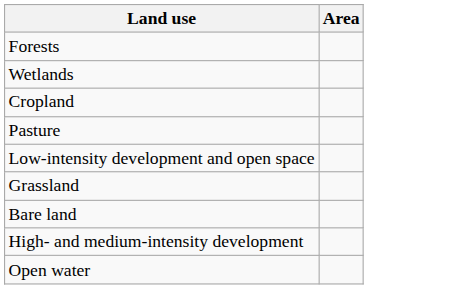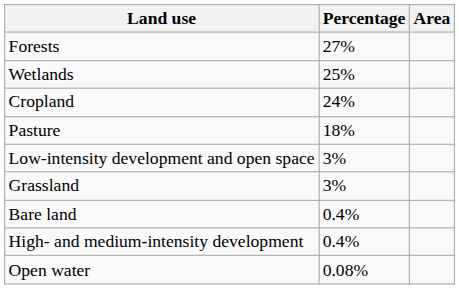+ column: Percentage | 27% | 25% | 24% | 18% | 3% | 3% | 0.4% | 0.4% | 0.08%
